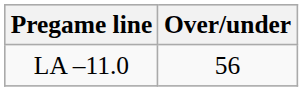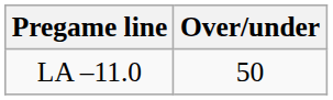LA –11.0 | Over/under: 56 -> 50
